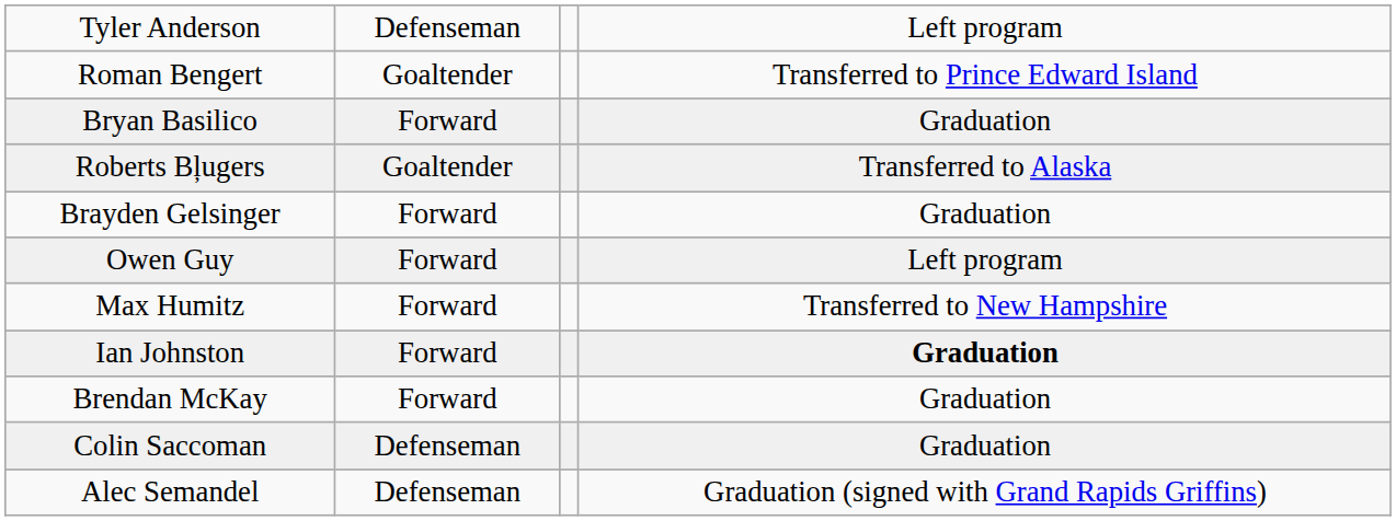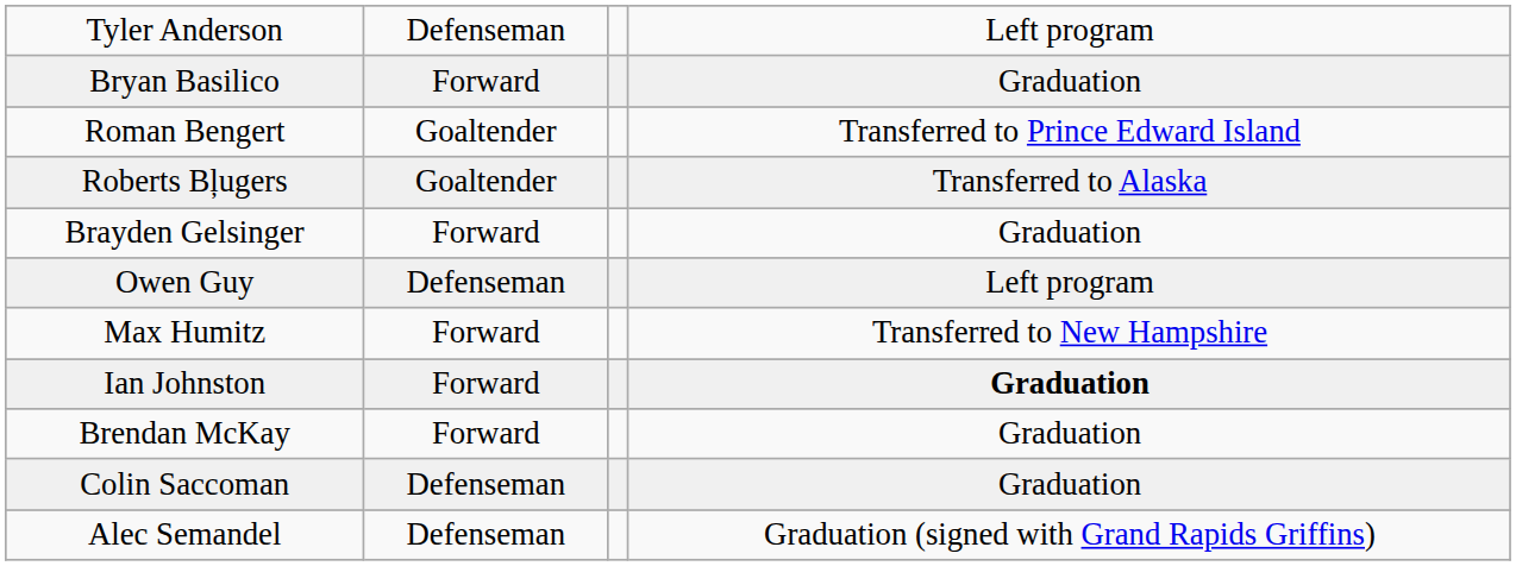rows swapped: Bryan Basilico <-> Roman Bengert
Owen Guy | column 2: Forward -> Defenseman
